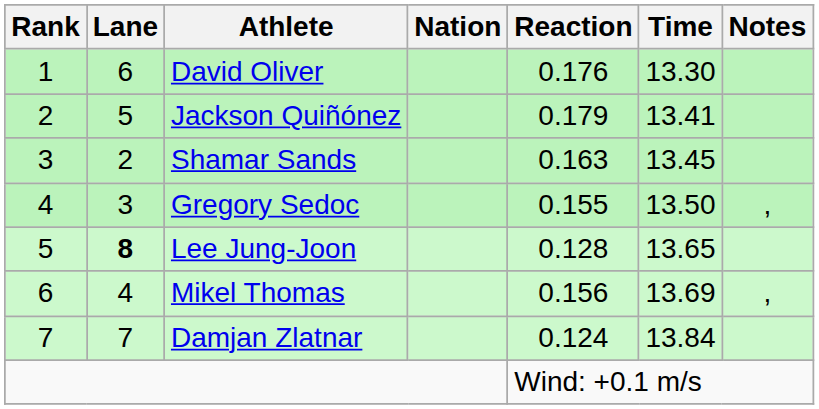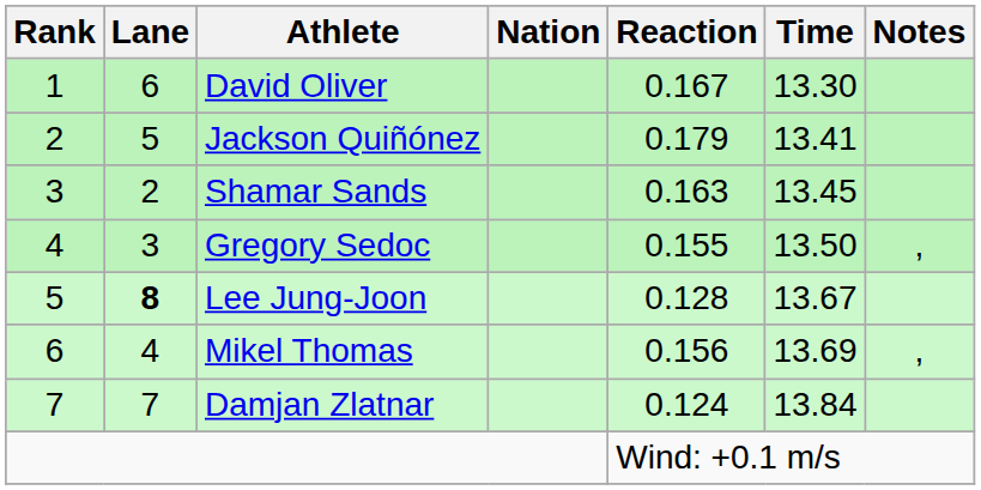David Oliver | Reaction: 0.176 -> 0.167
Lee Jung-Joon | Time: 13.65 -> 13.67
